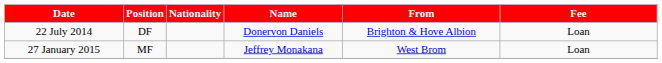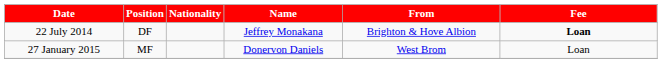22 July 2014 | Name: Donervon Daniels -> Jeffrey Monakana
22 July 2014 | Fee: normal -> bold
27 January 2015 | Name: Jeffrey Monakana -> Donervon Daniels
